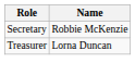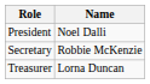+ row: President | Noel Dalli
